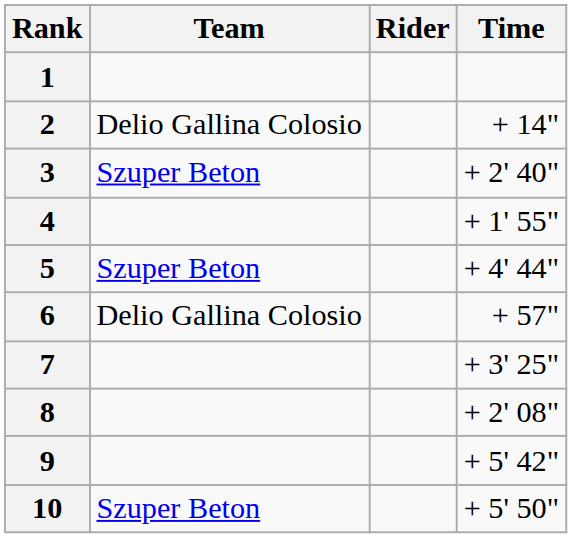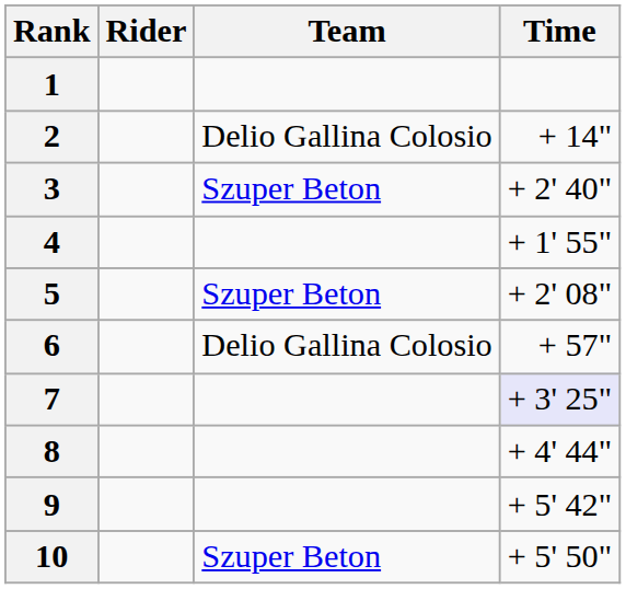columns swapped: Rider <-> Team
5 | Time: + 4' 44" -> + 2' 08"
7 | Time: no background -> lavender background
8 | Time: + 2' 08" -> + 4' 44"
